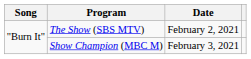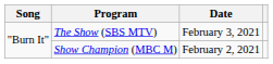The Show (SBS MTV) | Date: February 2, 2021 -> February 3, 2021
Show Champion (MBC M) | Date: February 3, 2021 -> February 2, 2021
